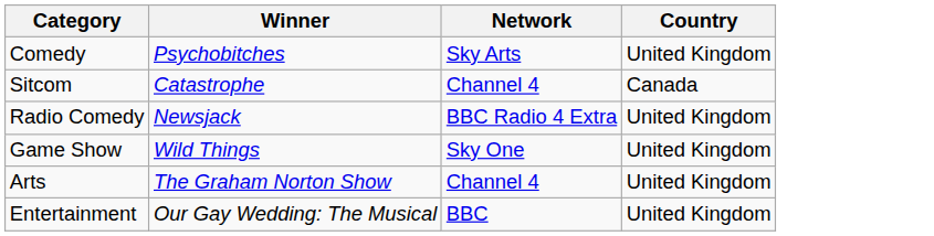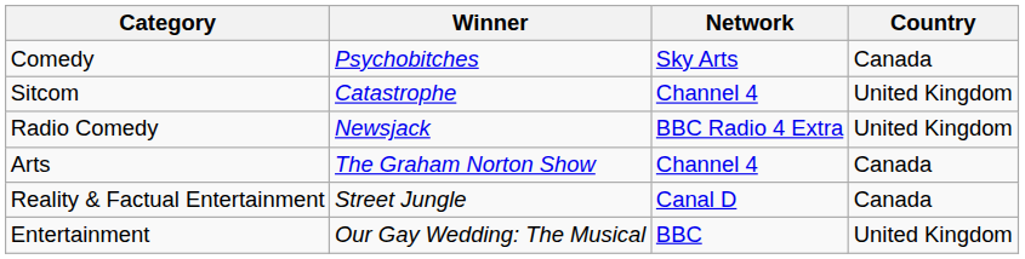Comedy | Country: United Kingdom -> Canada
Sitcom | Country: Canada -> United Kingdom
- row: Game Show | Wild Things | Sky One | United Kingdom
Arts | Country: United Kingdom -> Canada
+ row: Reality & Factual Entertainment | Street Jungle | Canal D | Canada
